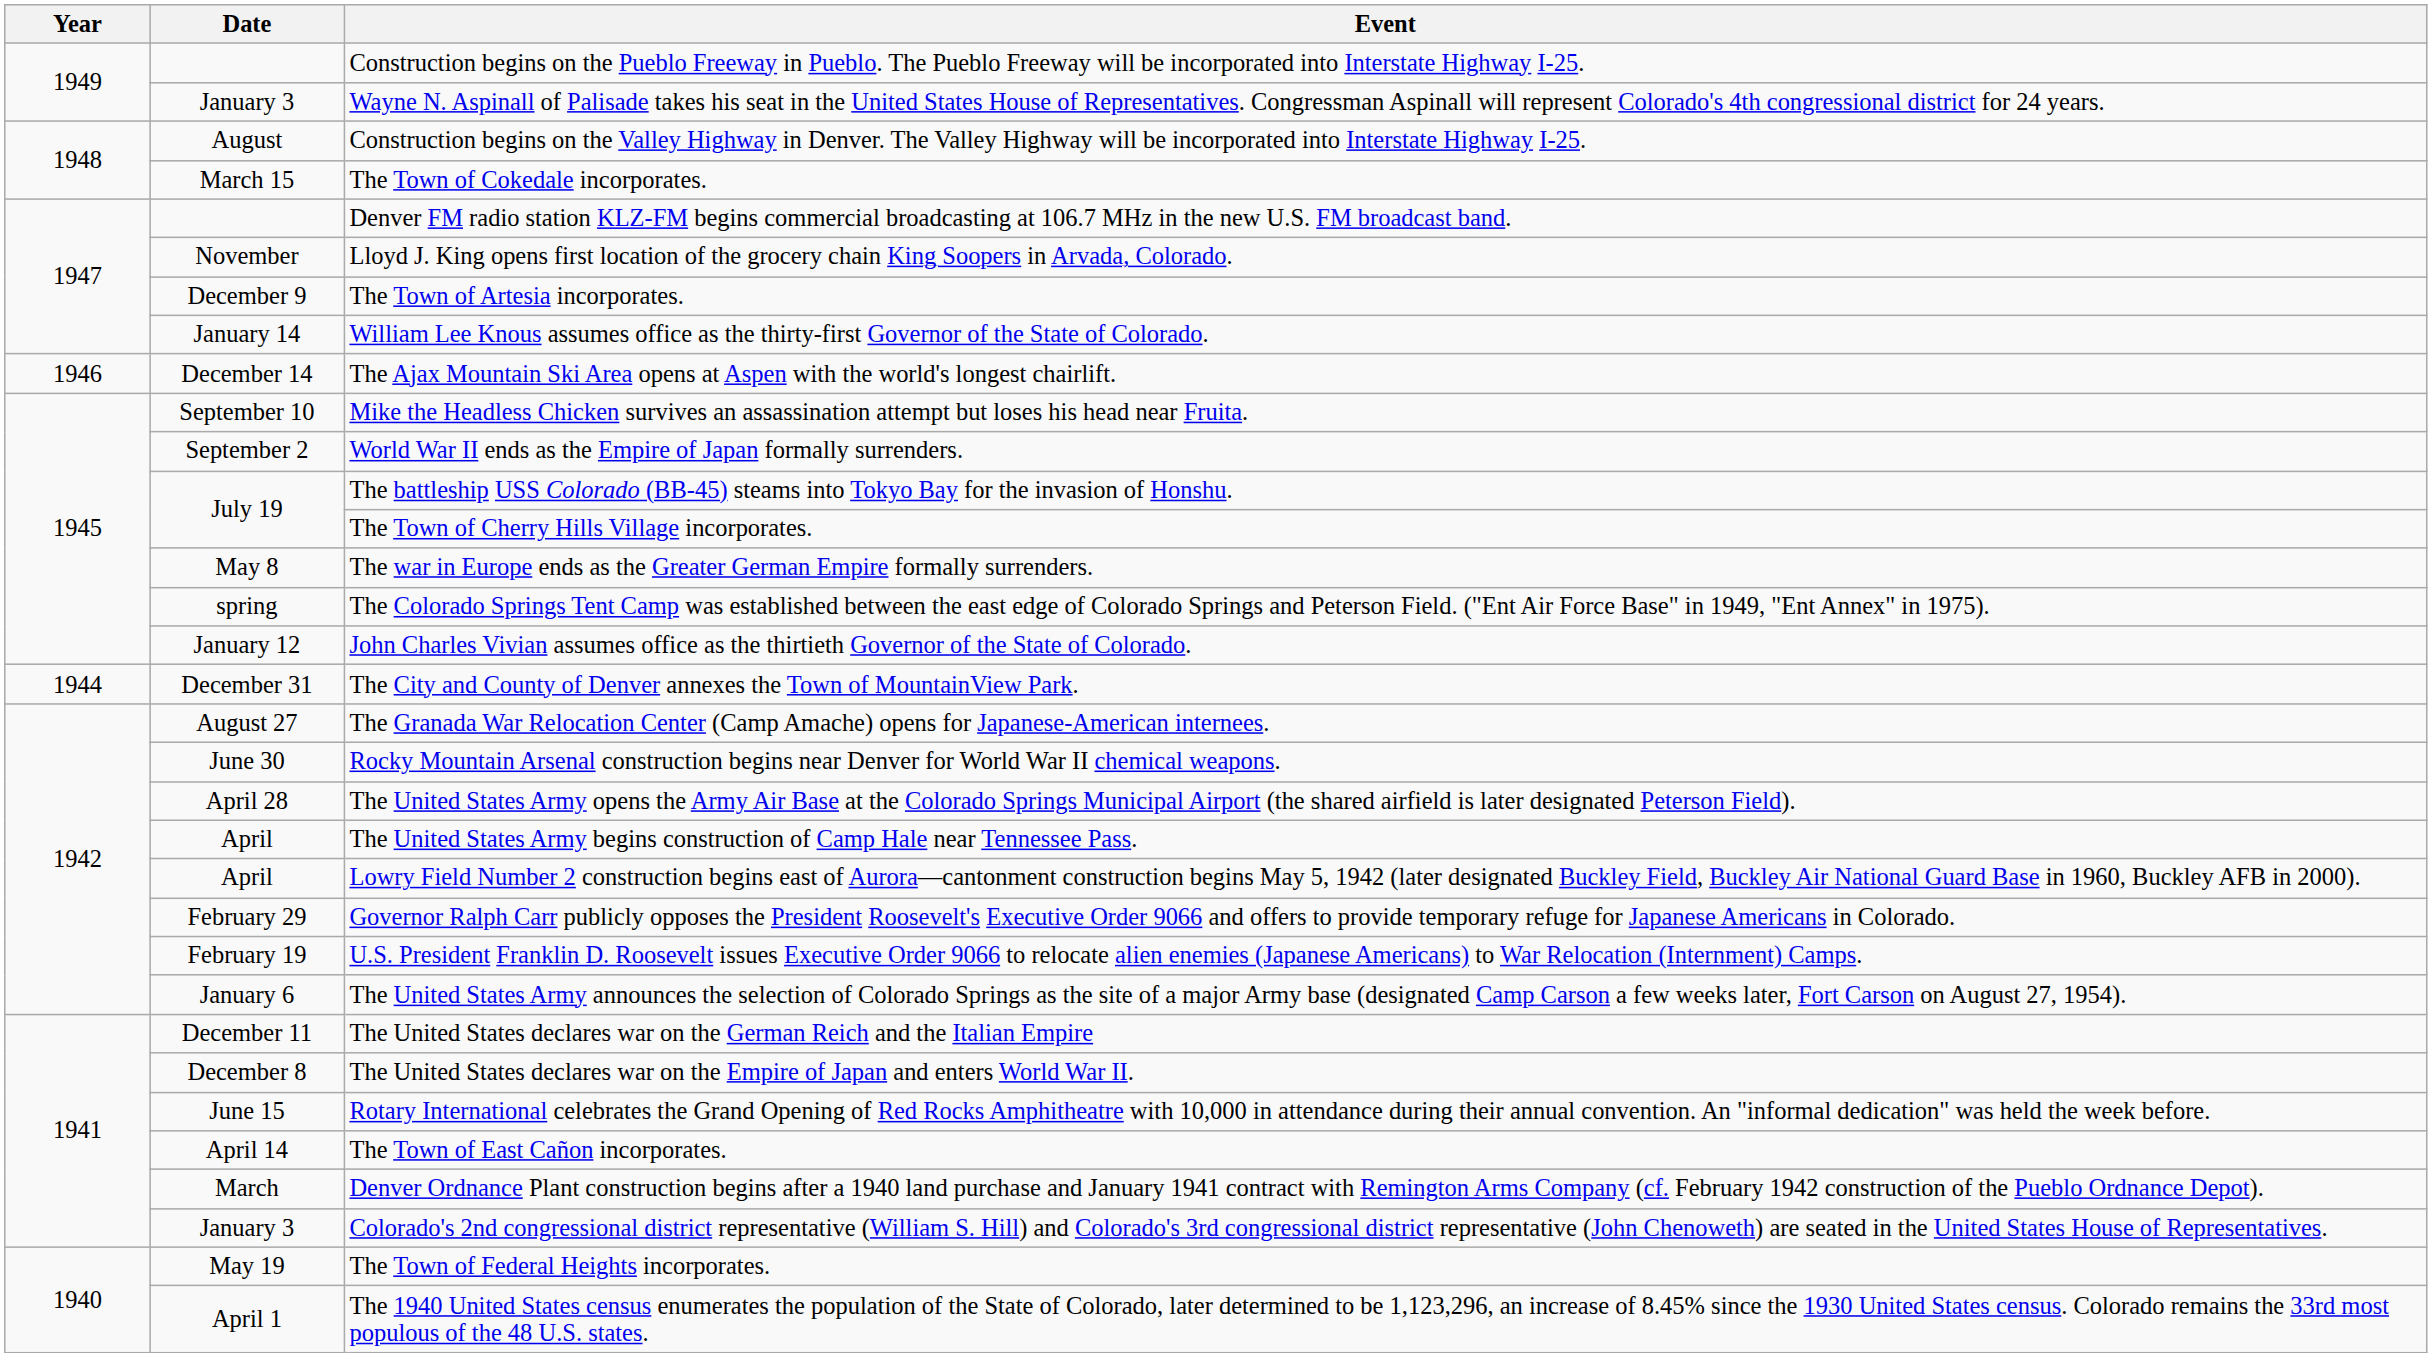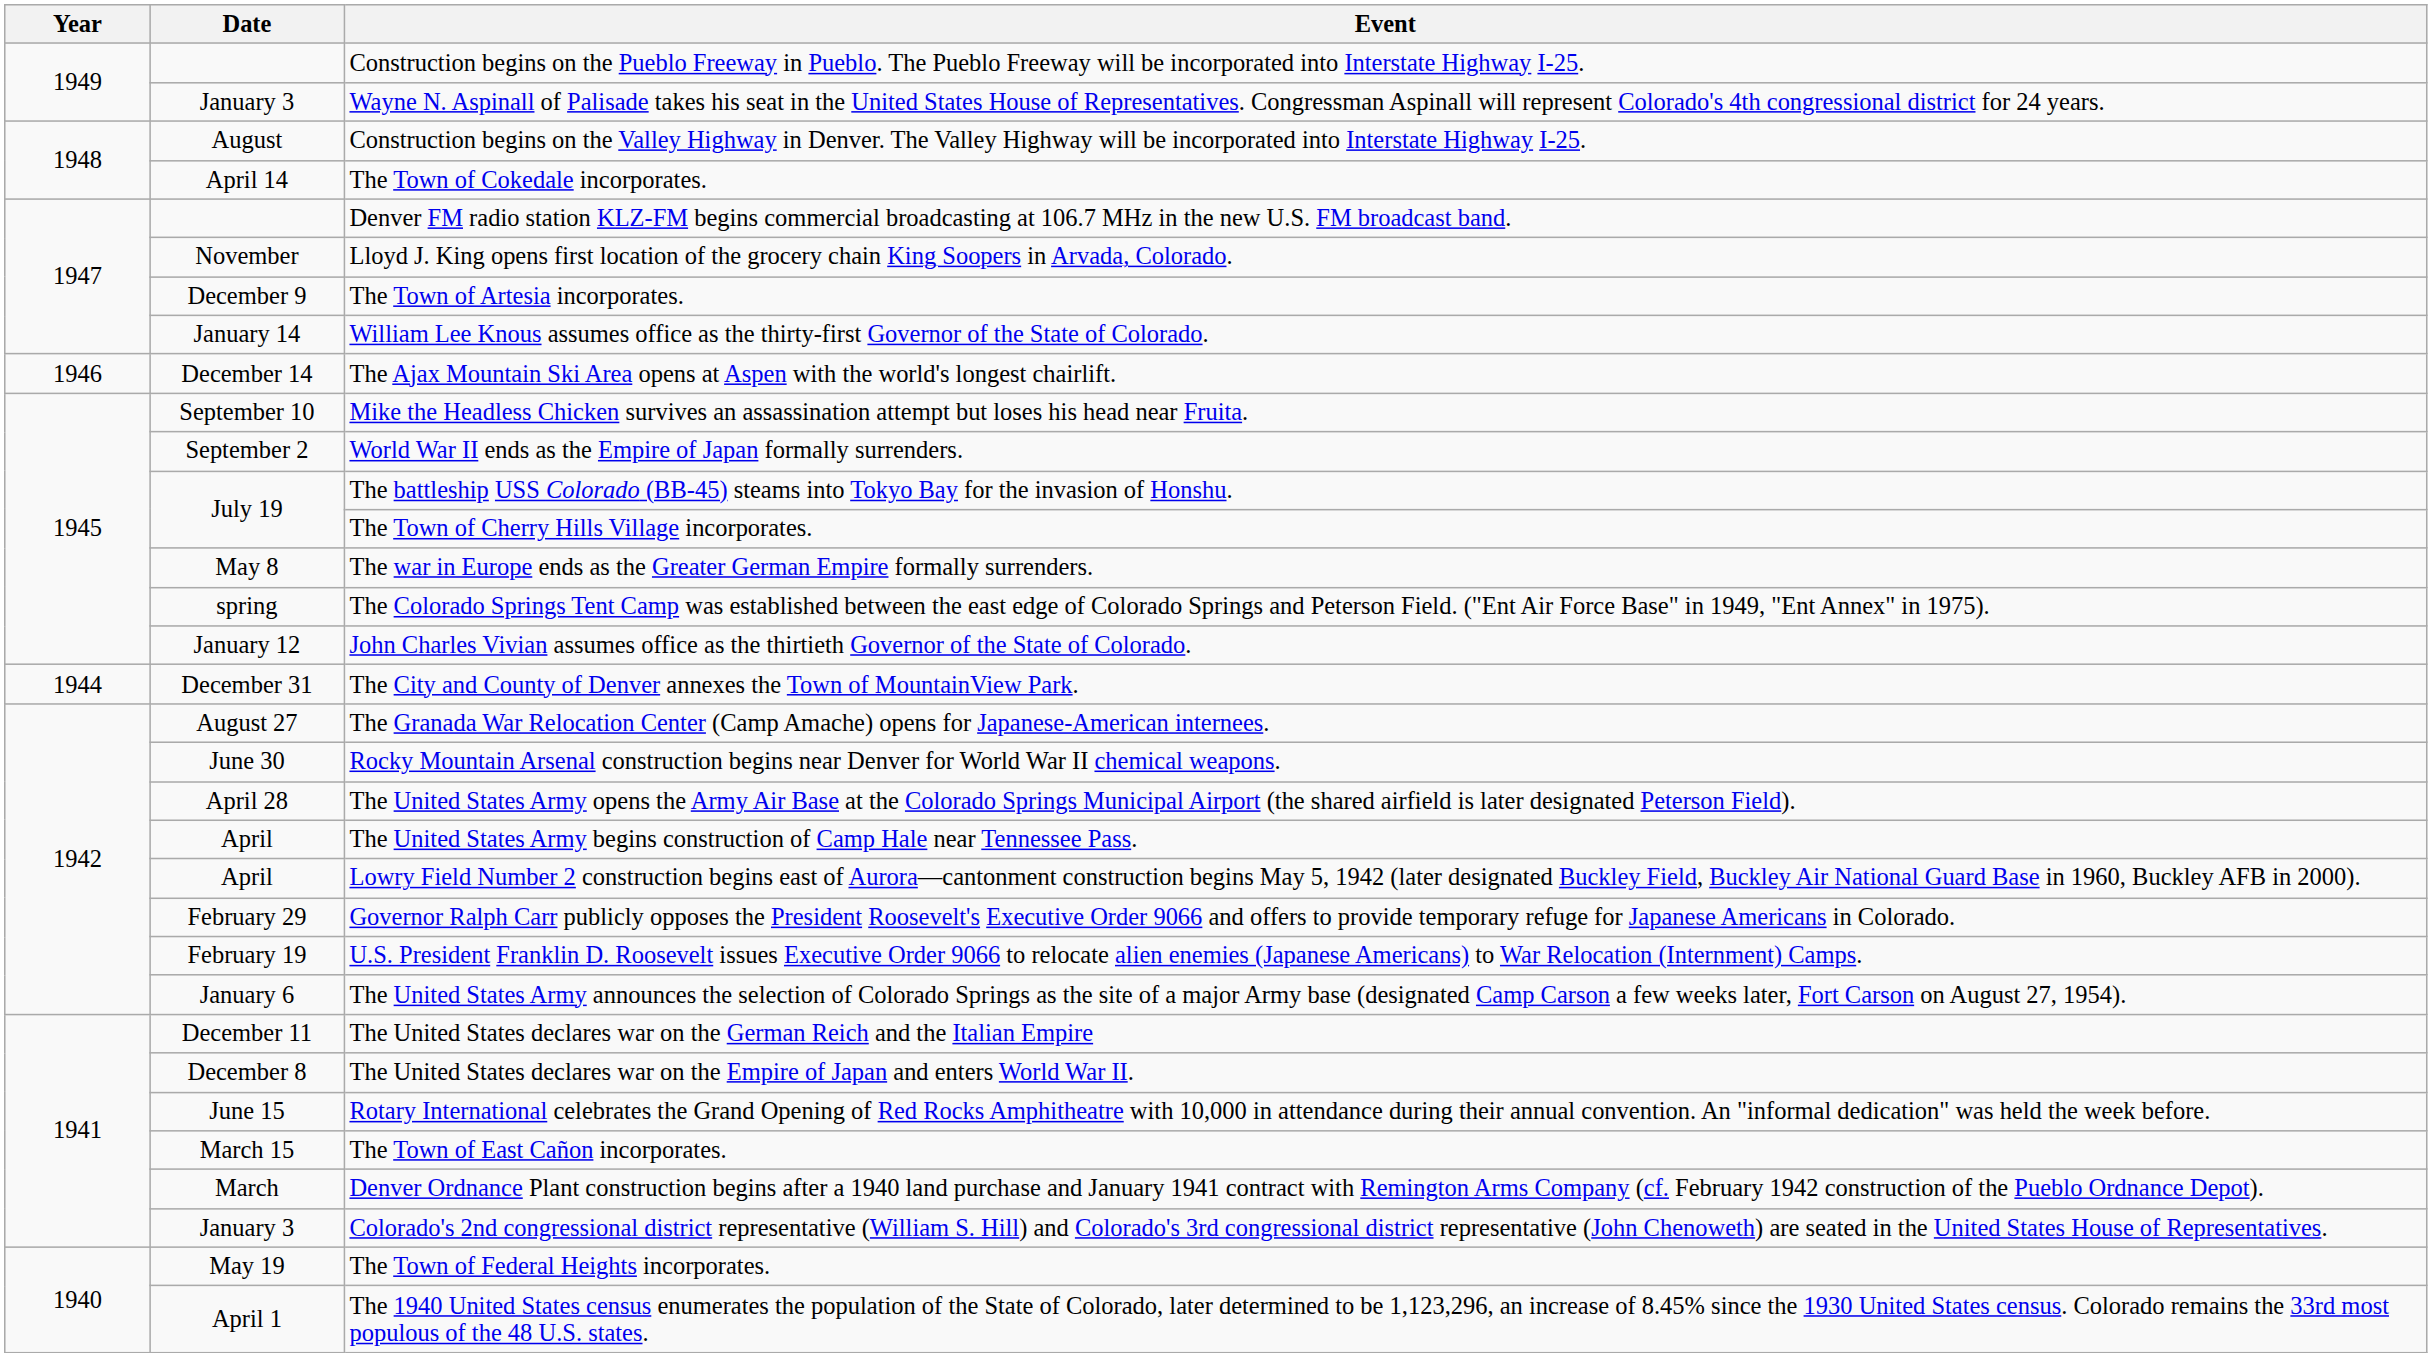The Town of Cokedale incorporates. | Date: March 15 -> April 14
The Town of East Cañon incorporates. | Date: April 14 -> March 15
